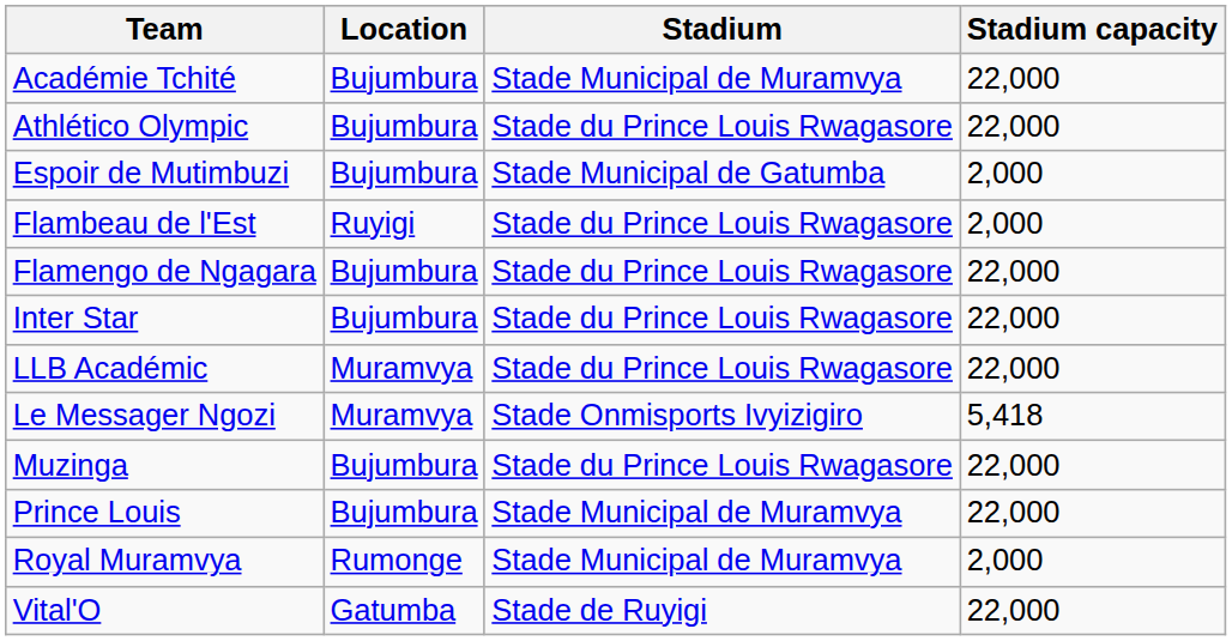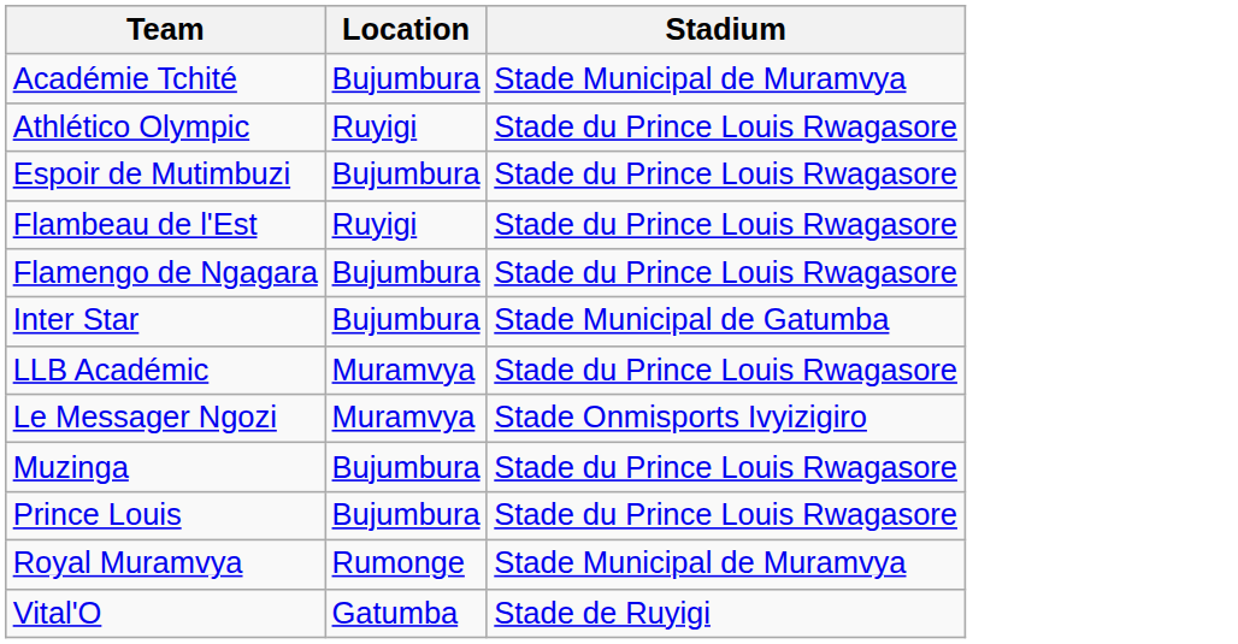- column: Stadium capacity | 22,000 | 22,000 | 2,000 | 2,000 | 22,000 | 22,000 | 22,000 | 5,418 | 22,000 | 22,000 | 2,000 | 22,000
Athlético Olympic | Location: Bujumbura -> Ruyigi
Espoir de Mutimbuzi | Stadium: Stade Municipal de Gatumba -> Stade du Prince Louis Rwagasore
Inter Star | Stadium: Stade du Prince Louis Rwagasore -> Stade Municipal de Gatumba
Prince Louis | Stadium: Stade Municipal de Muramvya -> Stade du Prince Louis Rwagasore
